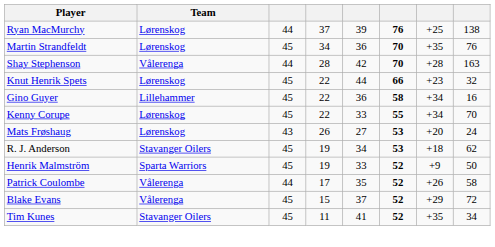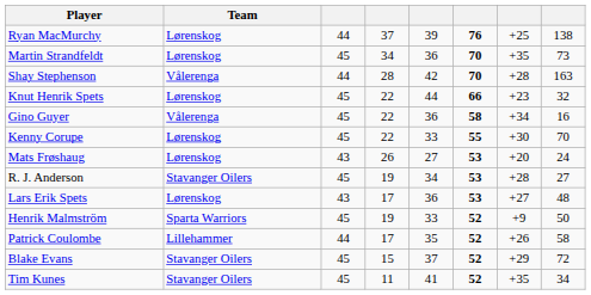Martin Strandfeldt | column 8: 76 -> 73
Gino Guyer | Team: Lillehammer -> Vålerenga
Kenny Corupe | column 7: +34 -> +30
R. J. Anderson | column 7: +18 -> +28
R. J. Anderson | column 8: 62 -> 27
+ row: Lars Erik Spets | Lørenskog | 43 | 17 | 36 | 53 | +27 | 48
Patrick Coulombe | Team: Vålerenga -> Lillehammer
Blake Evans | Team: Vålerenga -> Stavanger Oilers
